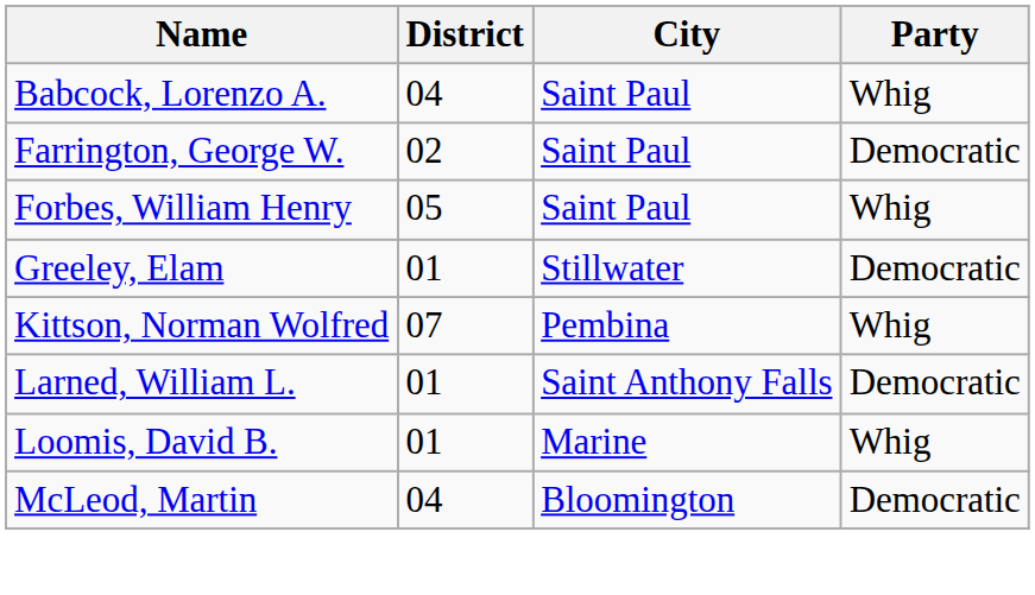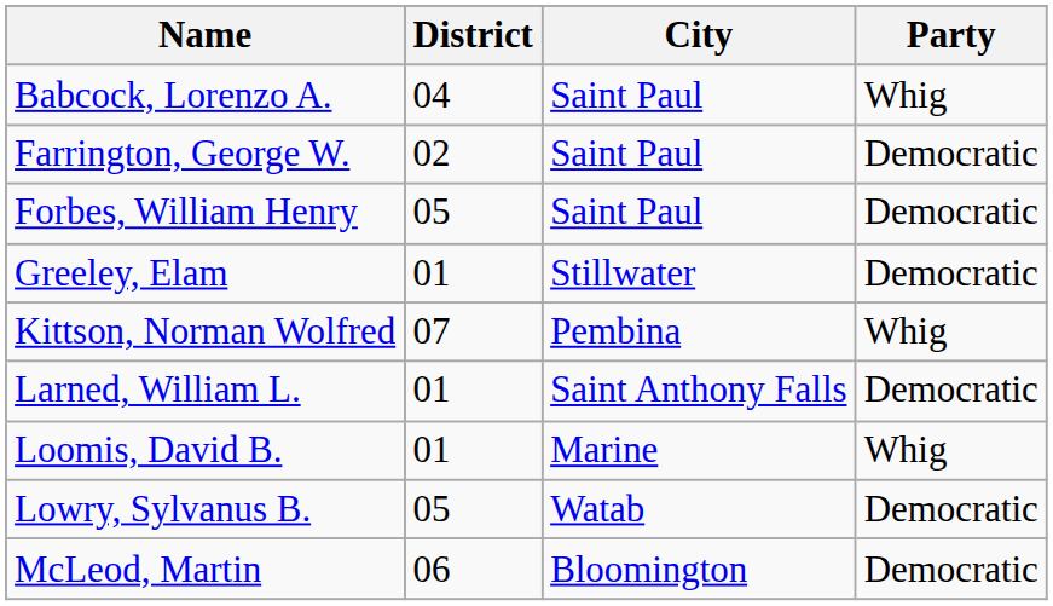Forbes, William Henry | Party: Whig -> Democratic
+ row: Lowry, Sylvanus B. | 05 | Watab | Democratic
McLeod, Martin | District: 04 -> 06
